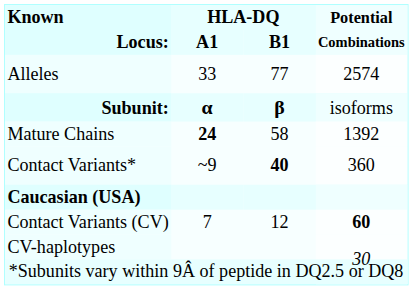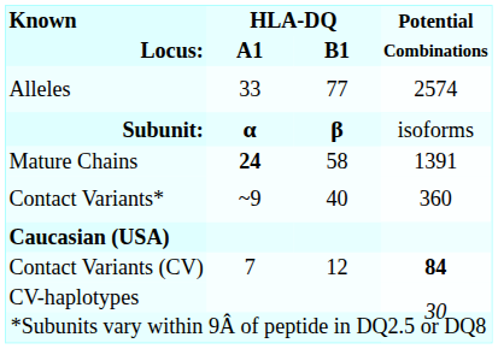Mature Chains | Potential / Combinations: 1392 -> 1391
Contact Variants* | HLA-DQ / B1: bold -> normal
Contact Variants (CV) | Potential / Combinations: 60 -> 84
